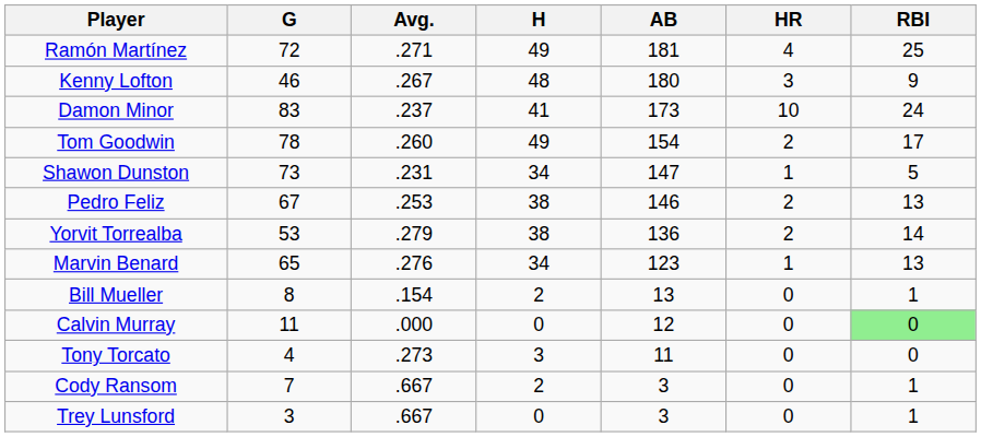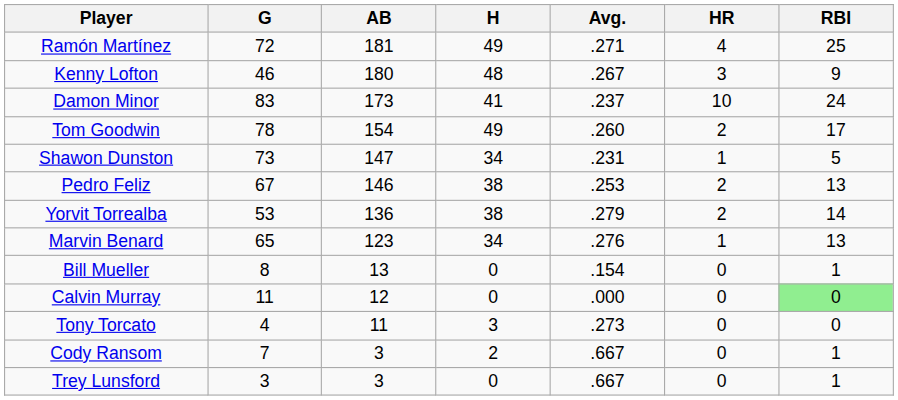columns swapped: AB <-> Avg.
Bill Mueller | H: 2 -> 0
